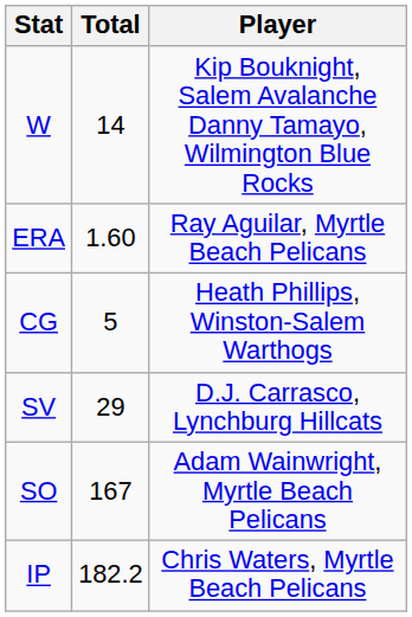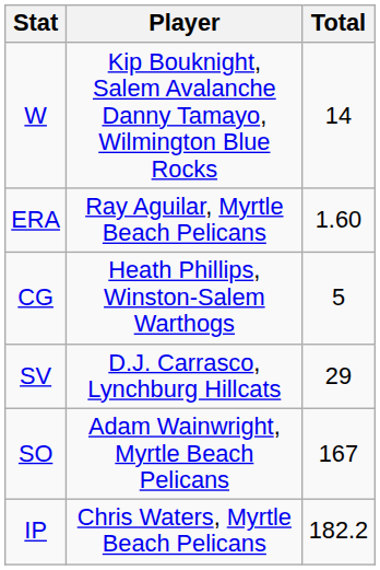columns swapped: Player <-> Total
